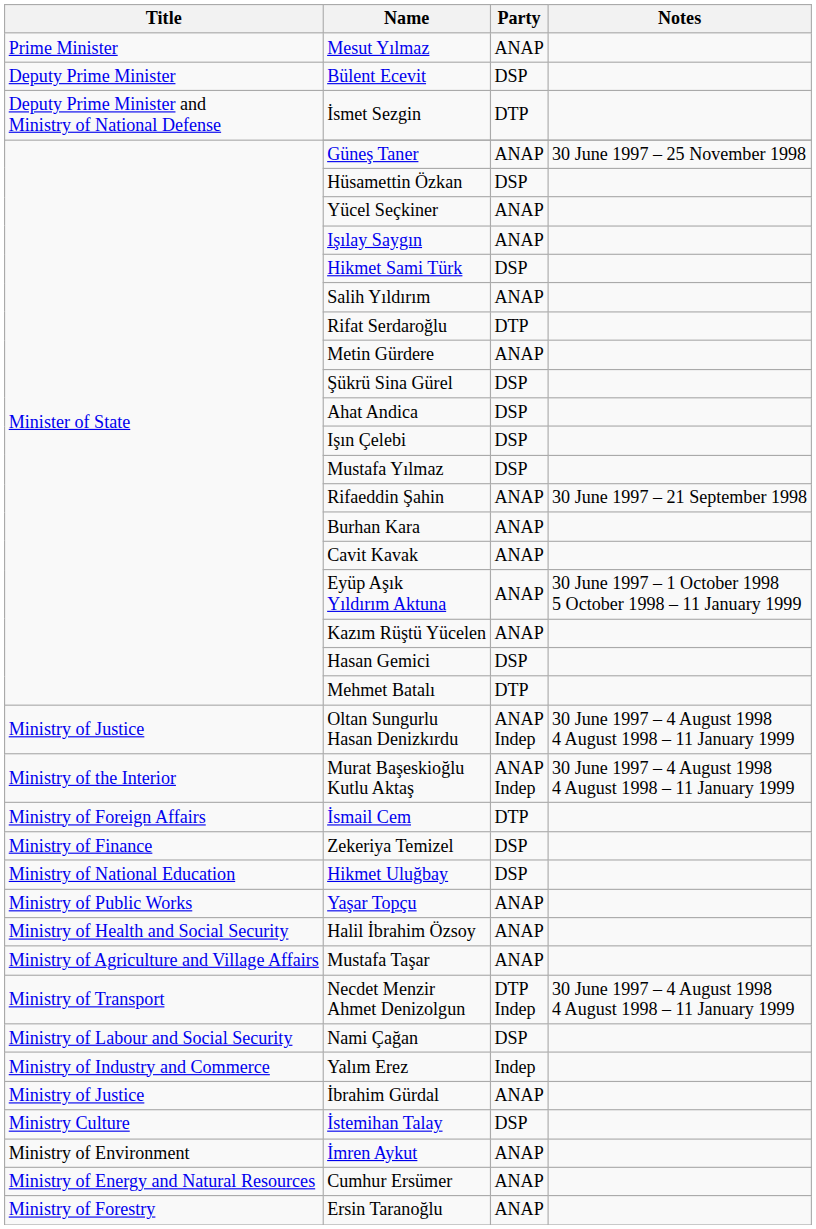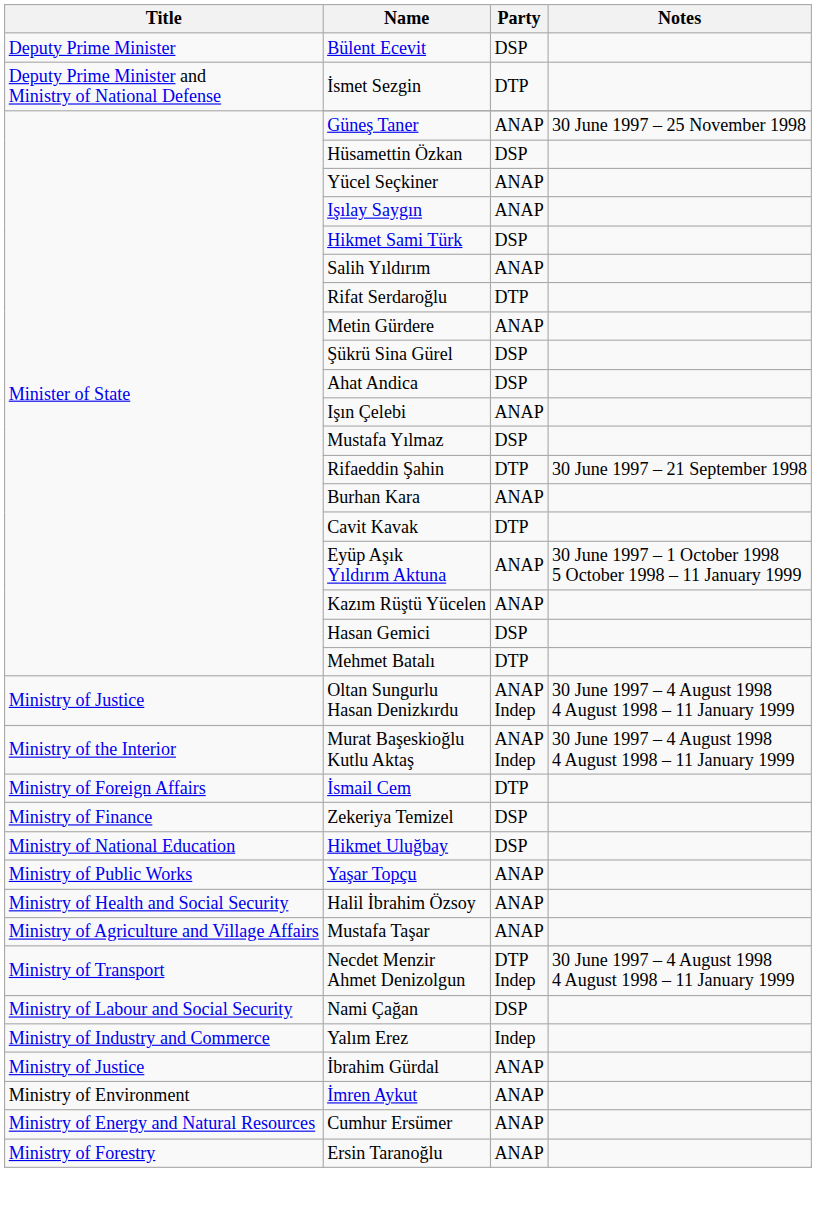- row: Prime Minister | Mesut Yılmaz | ANAP
Işın Çelebi | Party: DSP -> ANAP
Rifaeddin Şahin | Party: ANAP -> DTP
Cavit Kavak | Party: ANAP -> DTP
- row: Ministry Culture | İstemihan Talay | DSP
